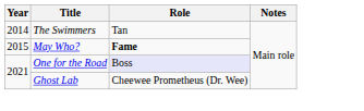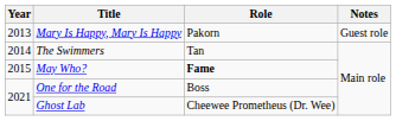+ row: 2013 | Mary Is Happy, Mary Is Happy | Pakorn | Guest role
One for the Road | Role: lavender background -> no background
